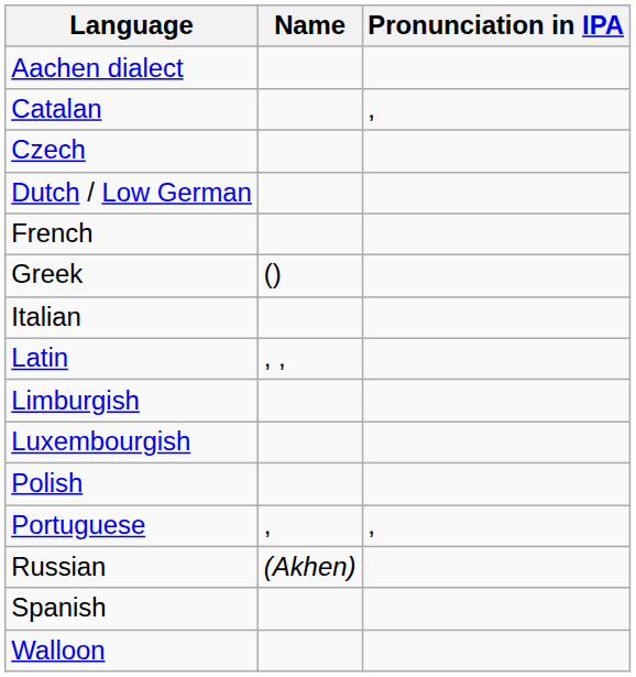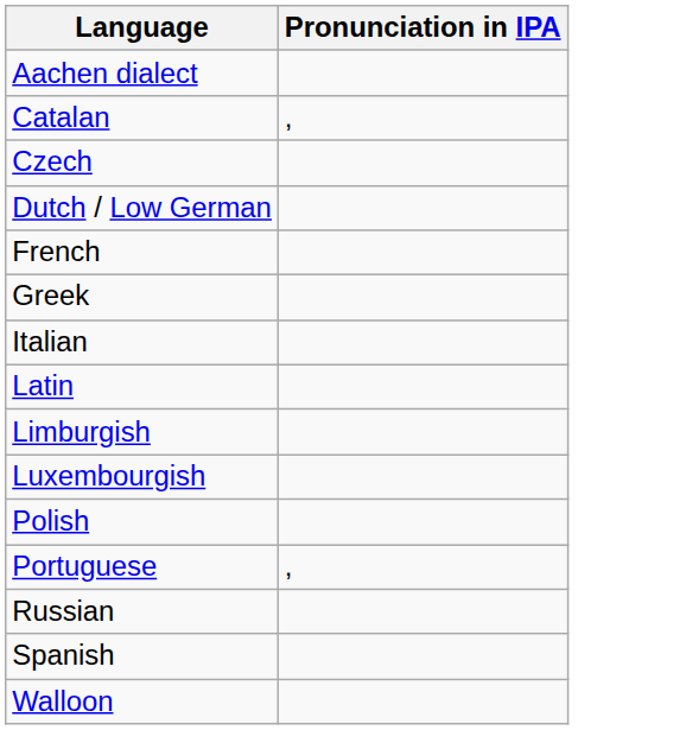- column: Name | () | , , | , | (Akhen)
